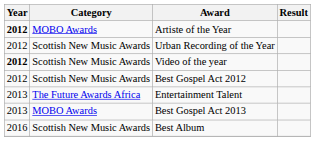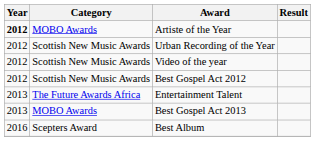Video of the year | Year: bold -> normal
Best Album | Category: Scottish New Music Awards -> Scepters Award
